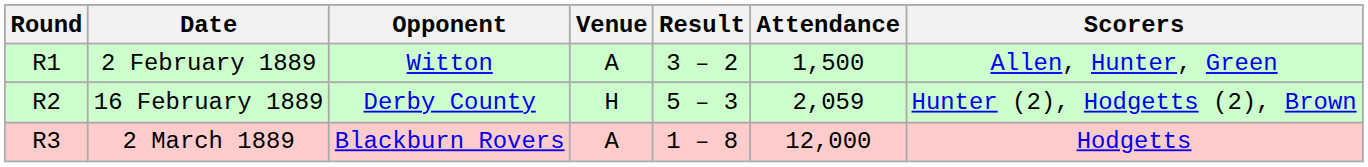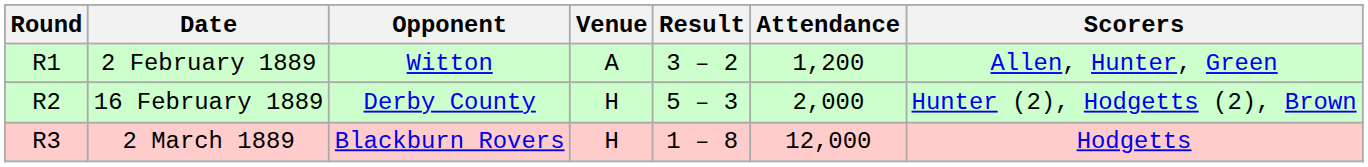2 February 1889 | Attendance: 1,500 -> 1,200
16 February 1889 | Attendance: 2,059 -> 2,000
2 March 1889 | Venue: A -> H
